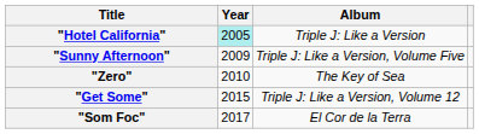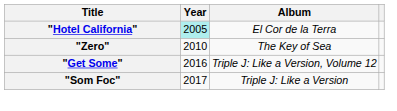"Hotel California" | Album: Triple J: Like a Version -> El Cor de la Terra
- row: "Sunny Afternoon" | 2009 | Triple J: Like a Version, Volume Five
"Get Some" | Year: 2015 -> 2016
"Som Foc" | Album: El Cor de la Terra -> Triple J: Like a Version
